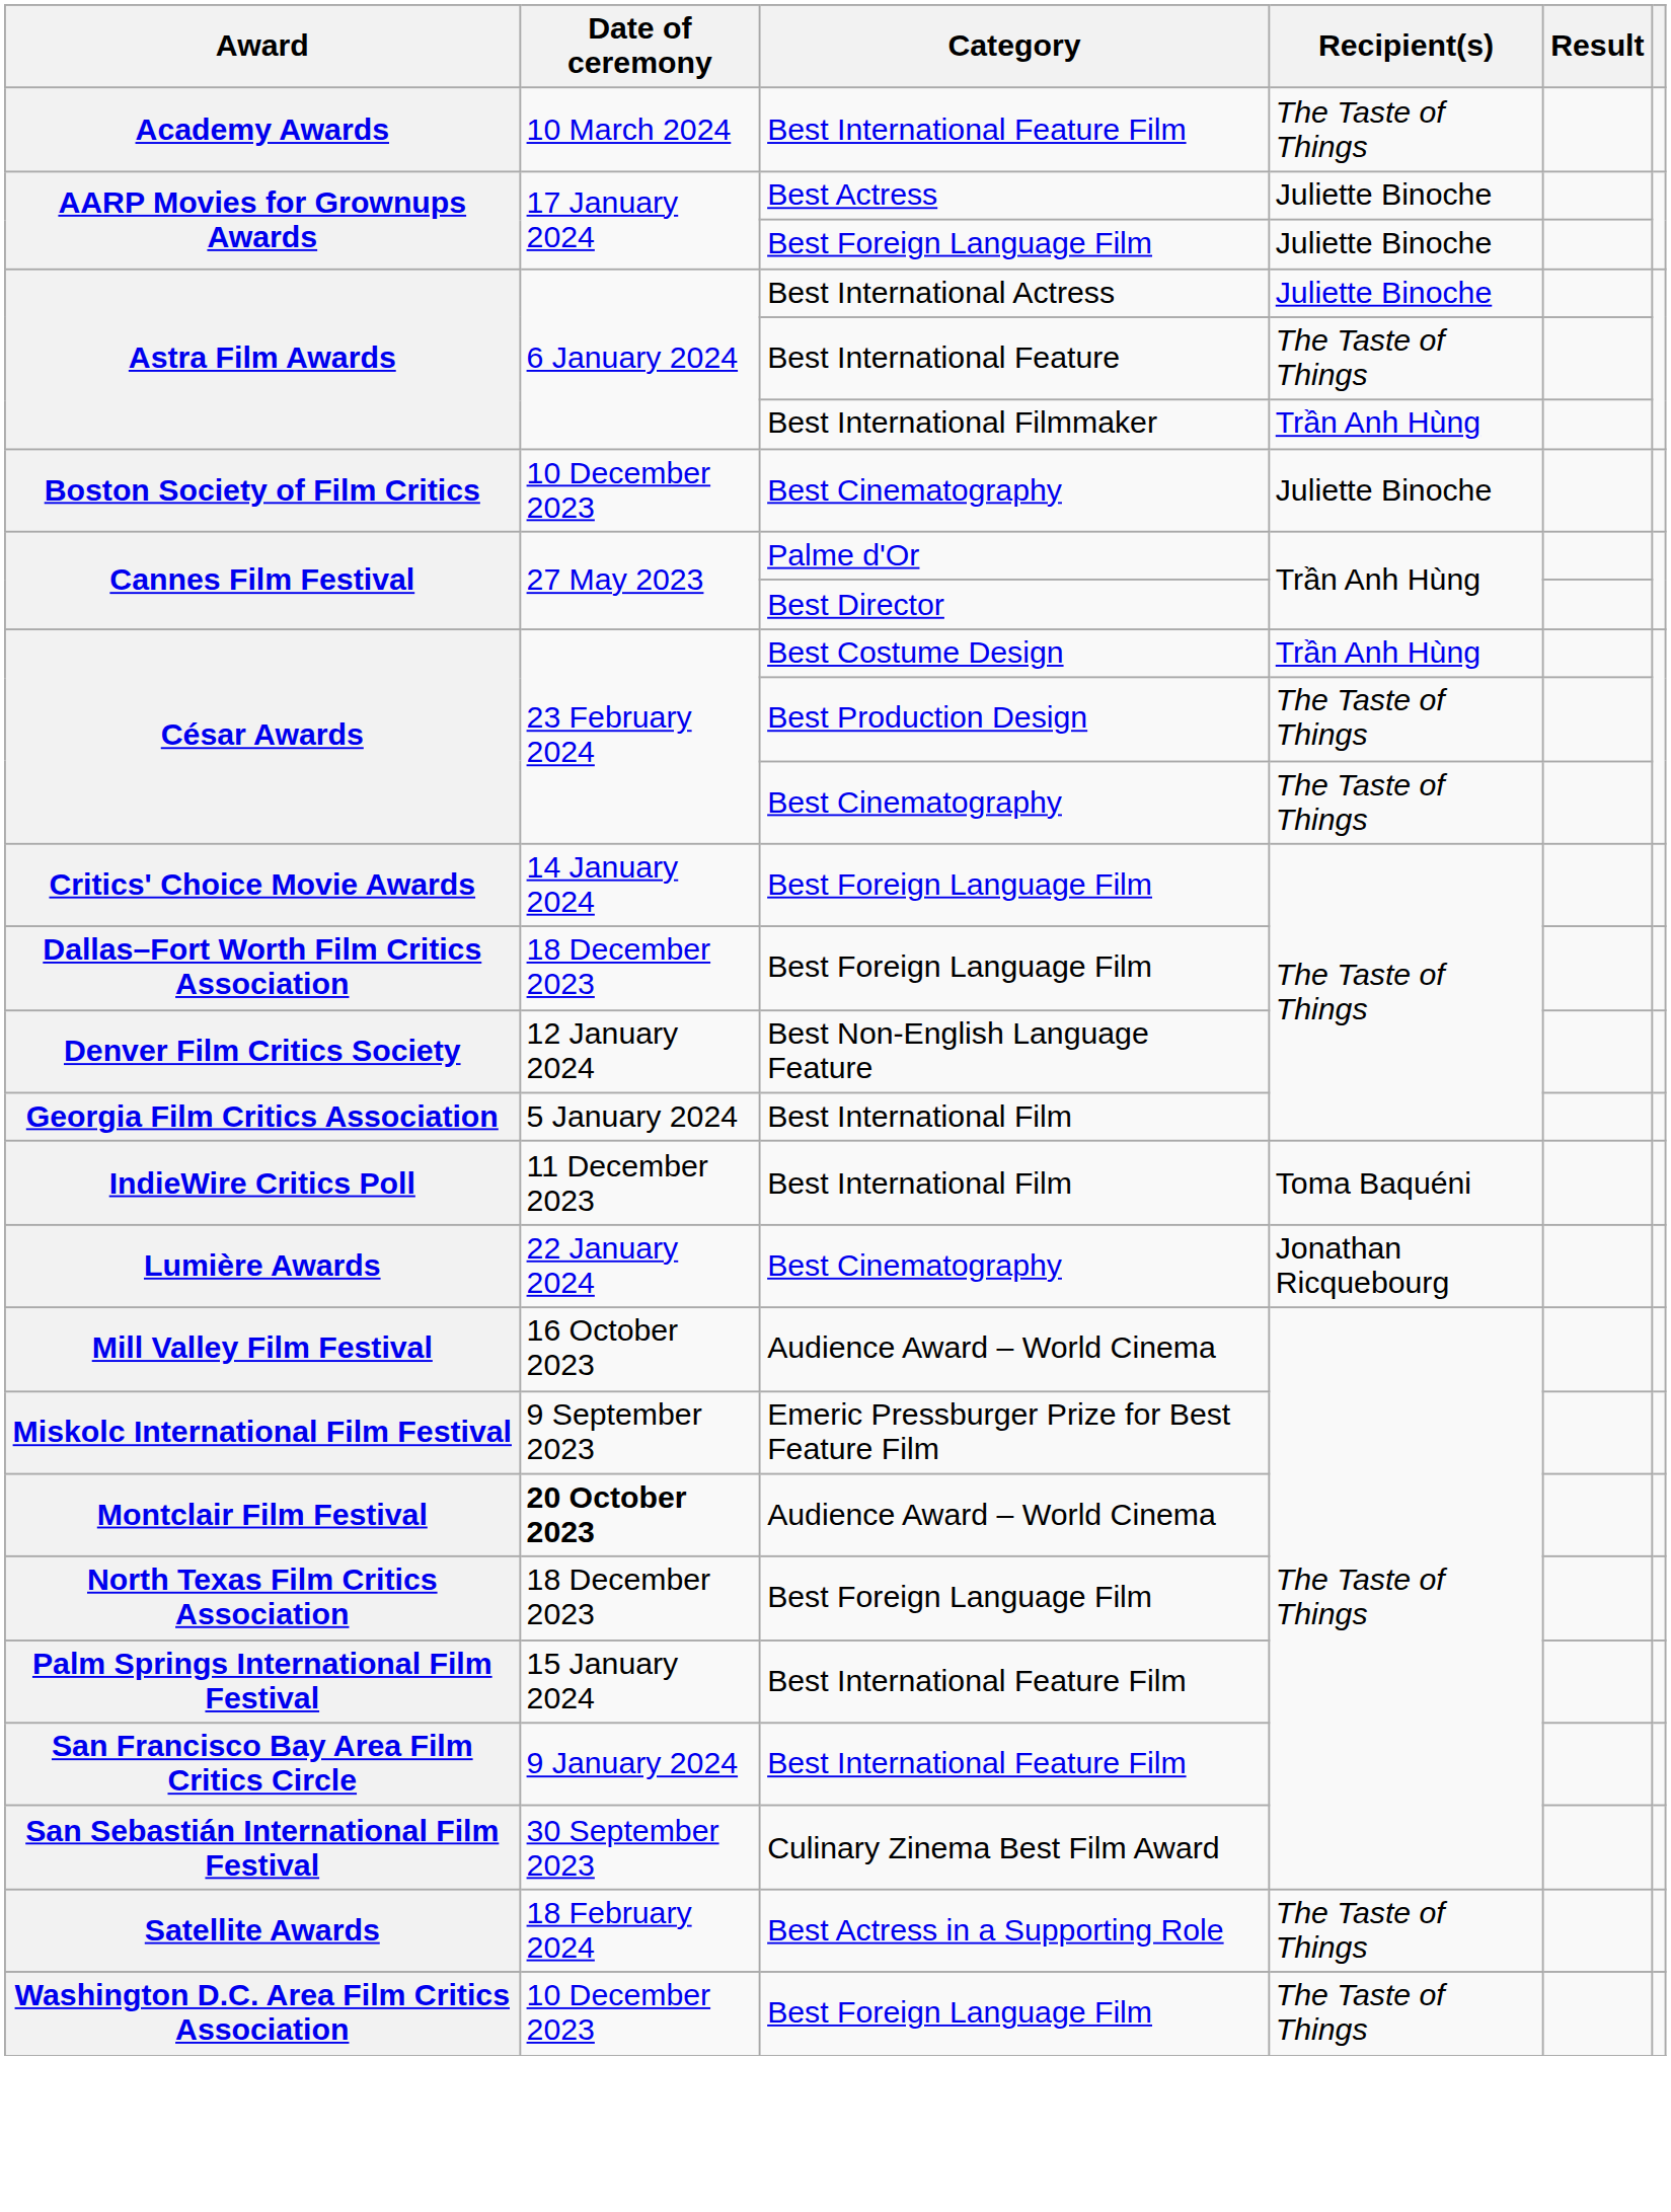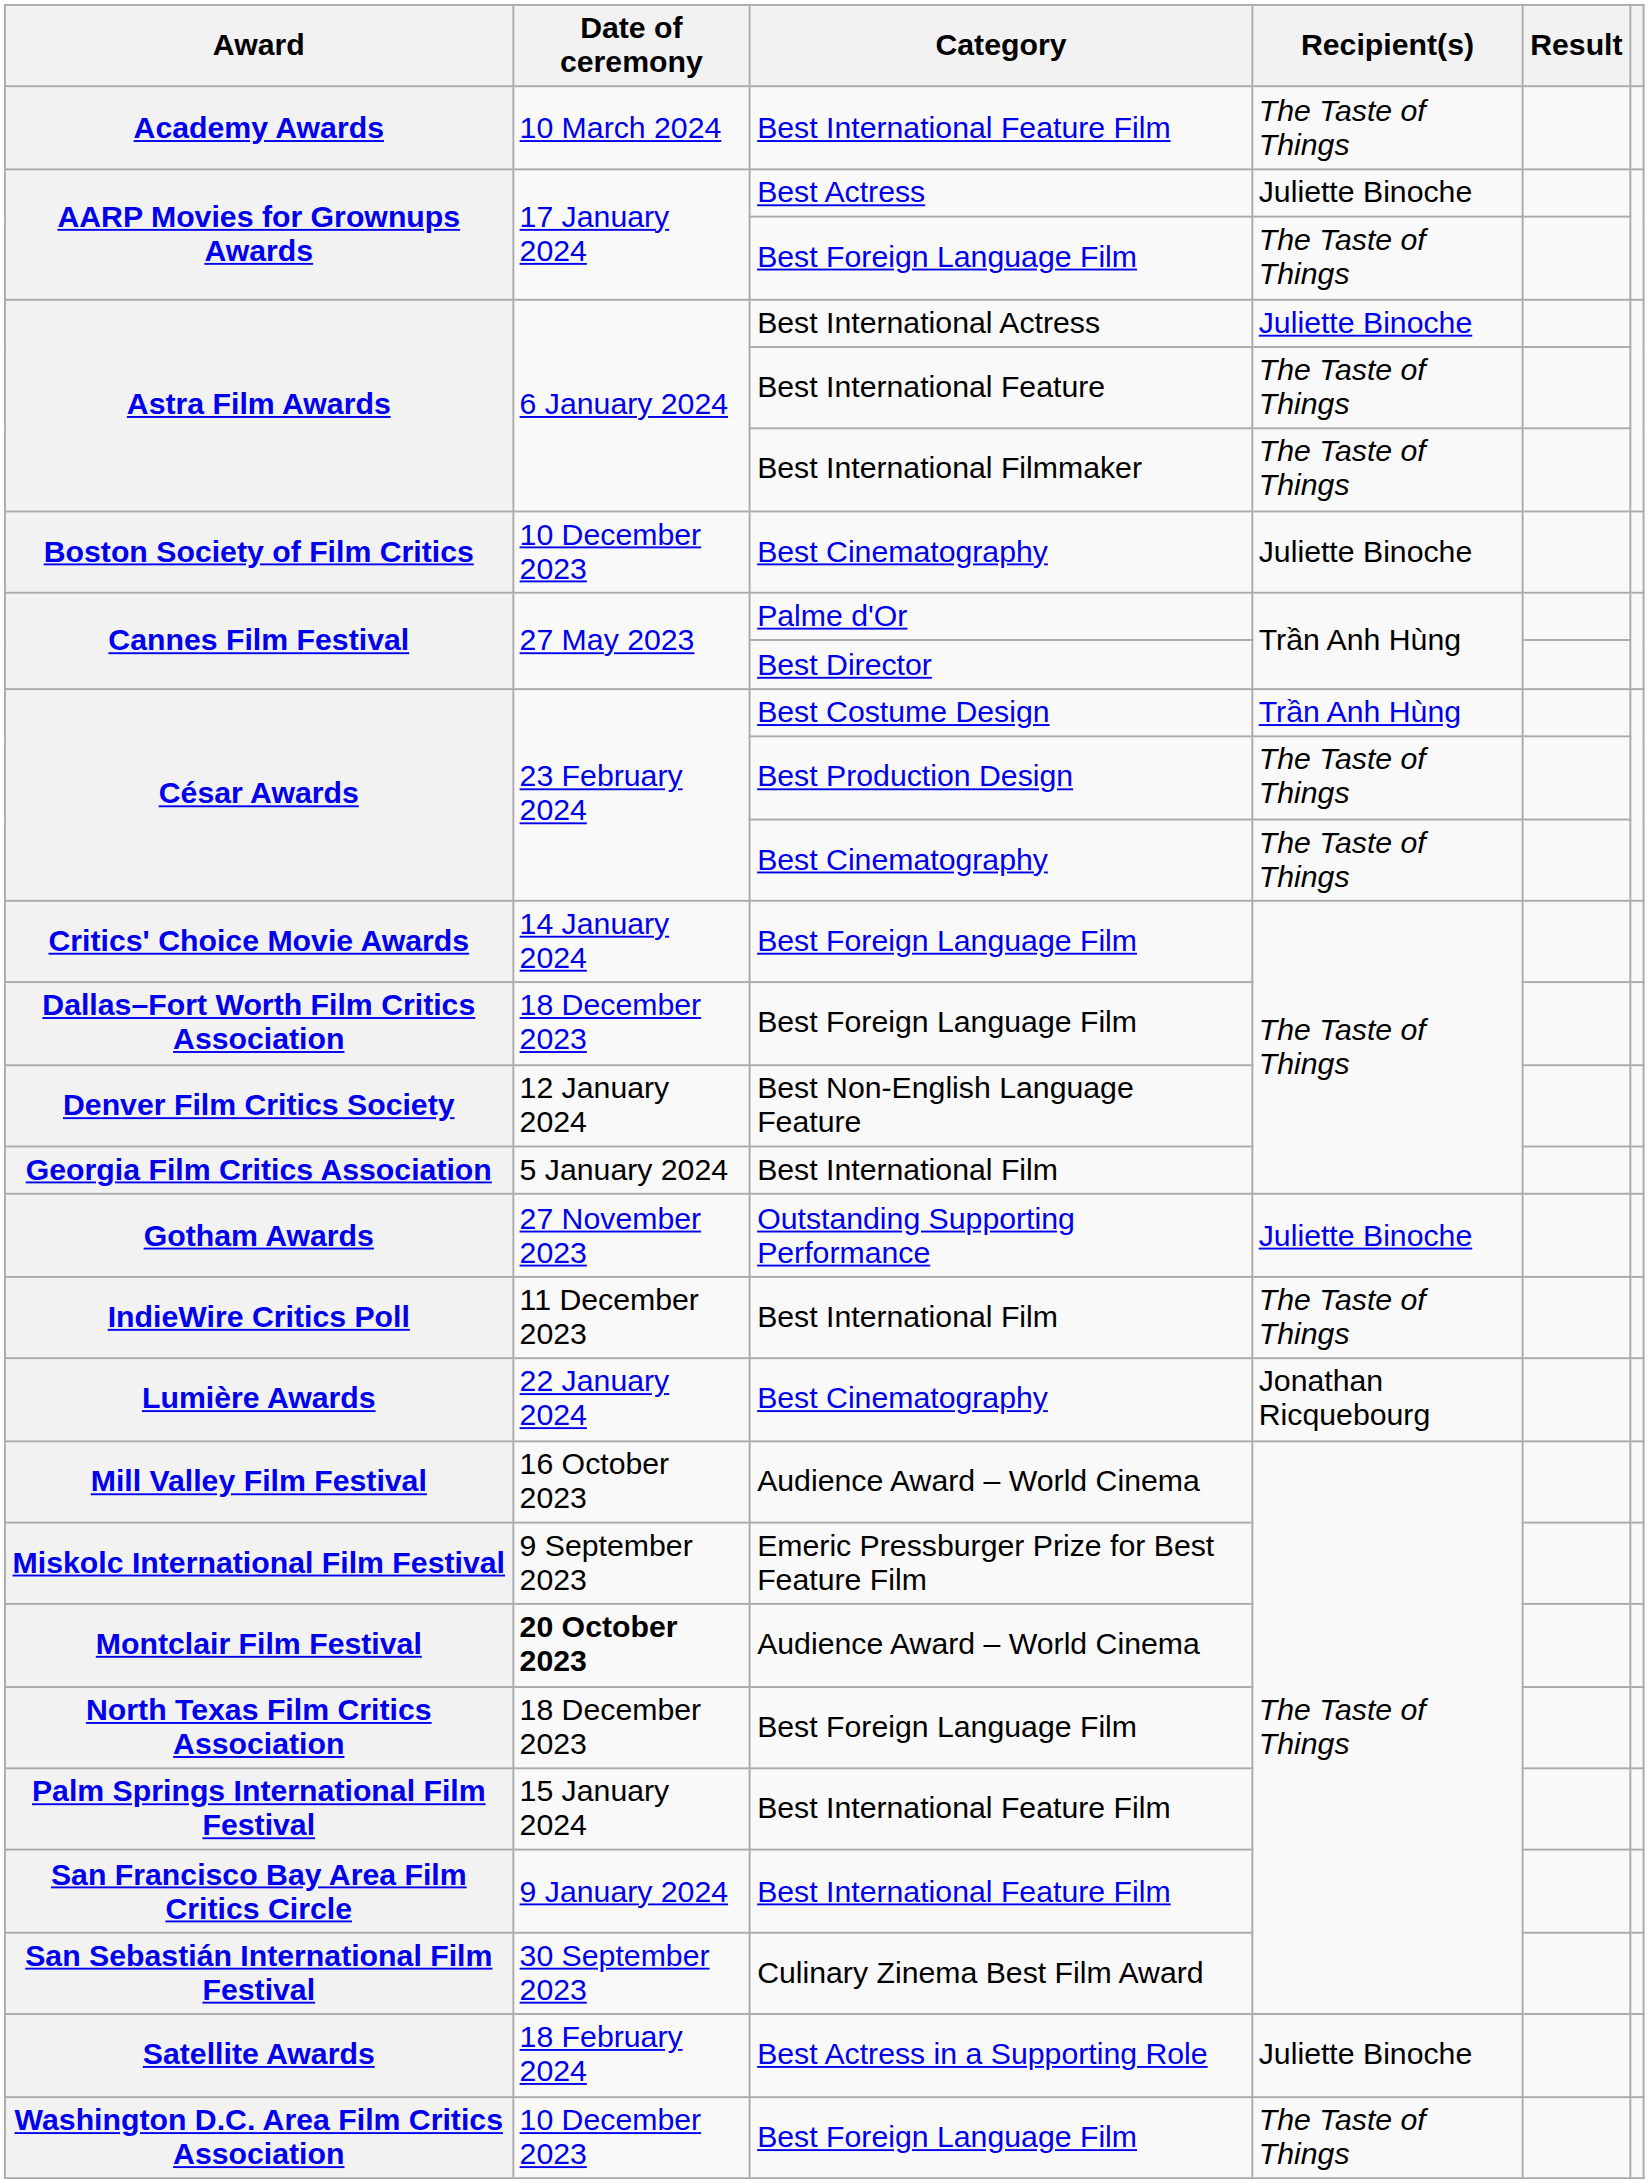AARP Movies for Grownups Awards / Best Foreign Language Film | Recipient(s): Juliette Binoche -> The Taste of Things
Astra Film Awards / Best International Filmmaker | Recipient(s): Trần Anh Hùng -> The Taste of Things
+ row: Gotham Awards | 27 November 2023 | Outstanding Supporting Performance | Juliette Binoche
IndieWire Critics Poll | Recipient(s): Toma Baquéni -> The Taste of Things
Satellite Awards | Recipient(s): The Taste of Things -> Juliette Binoche
